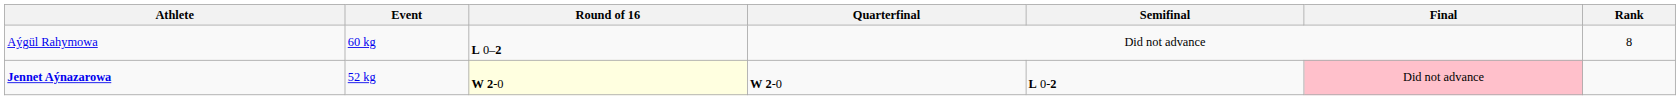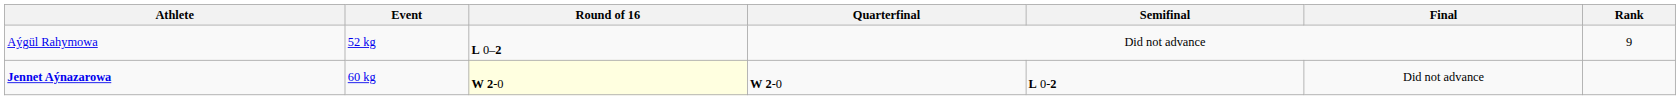Aýgül Rahymowa | Event: 60 kg -> 52 kg
Aýgül Rahymowa | Rank: 8 -> 9
Jennet Aýnazarowa | Event: 52 kg -> 60 kg
Jennet Aýnazarowa | Final: pink background -> no background
